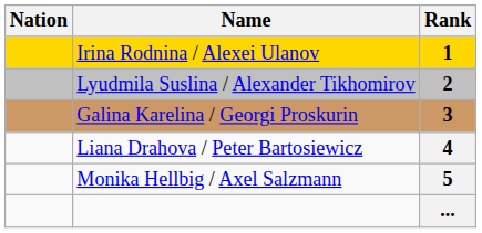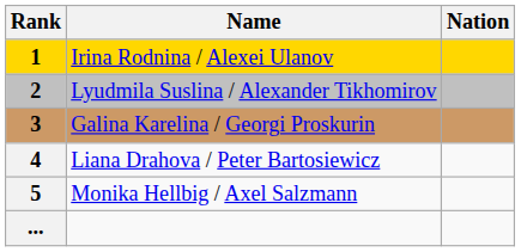columns swapped: Rank <-> Nation
